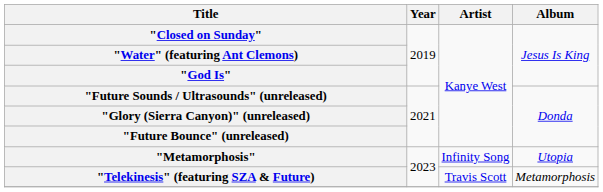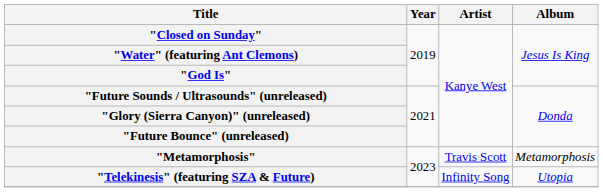"Metamorphosis" | Artist: Infinity Song -> Travis Scott
"Metamorphosis" | Album: Utopia -> Metamorphosis
"Telekinesis" (featuring SZA & Future) | Artist: Travis Scott -> Infinity Song
"Telekinesis" (featuring SZA & Future) | Album: Metamorphosis -> Utopia
